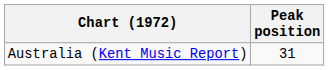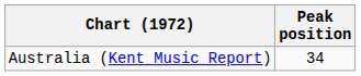Australia (Kent Music Report) | Peak position: 31 -> 34
